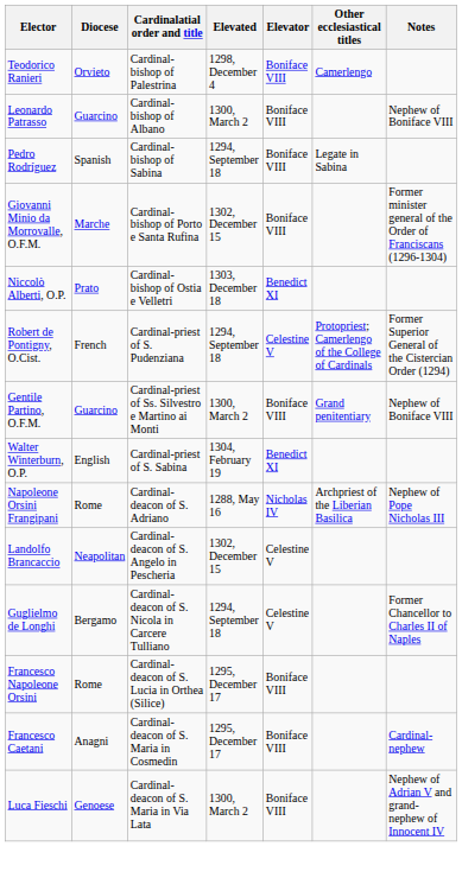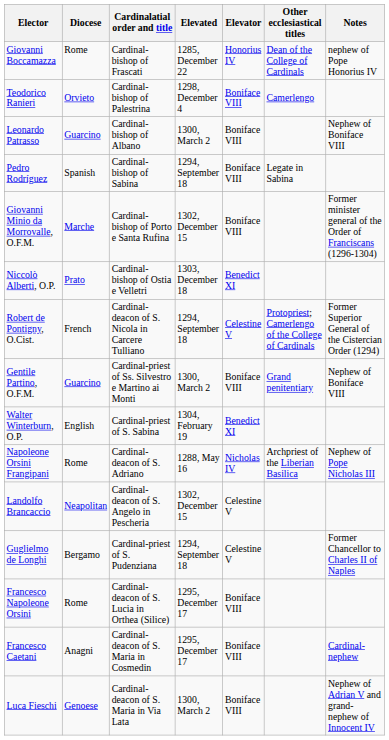+ row: Giovanni Boccamazza | Rome | Cardinal-bishop of Frascati | 1285, December 22 | Honorius IV | Dean of the College of Cardinals | nephew of Pope Honorius IV
Robert de Pontigny, O.Cist. | Cardinalatial order and title: Cardinal-priest of S. Pudenziana -> Cardinal-deacon of S. Nicola in Carcere Tulliano
Guglielmo de Longhi | Cardinalatial order and title: Cardinal-deacon of S. Nicola in Carcere Tulliano -> Cardinal-priest of S. Pudenziana
